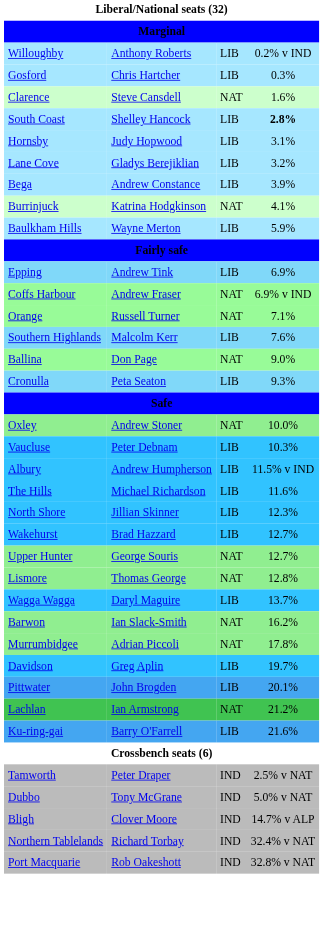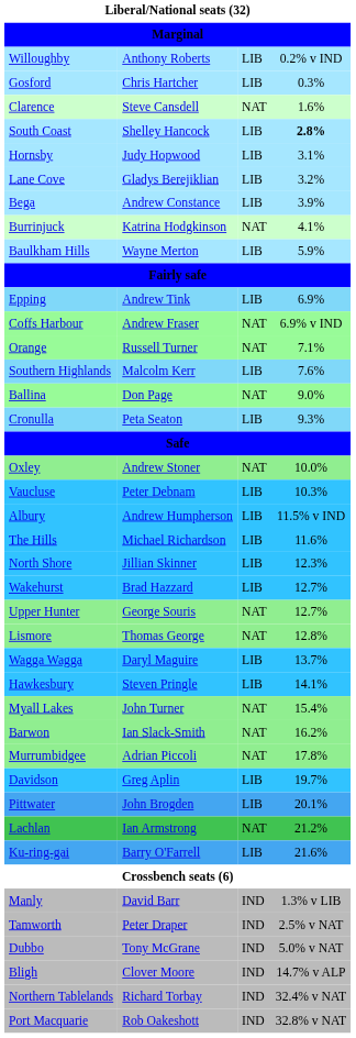+ row: Hawkesbury | Steven Pringle | LIB | 14.1%
+ row: Myall Lakes | John Turner | NAT | 15.4%
+ row: Manly | David Barr | IND | 1.3% v LIB
